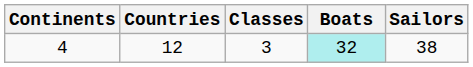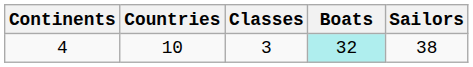4 | Countries: 12 -> 10
